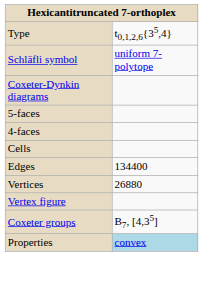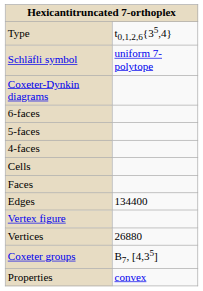+ row: 6-faces
+ row: Faces
rows swapped: Vertices <-> Vertex figure
Properties | column 2: lightblue background -> no background
